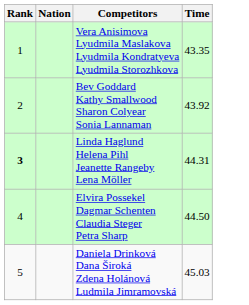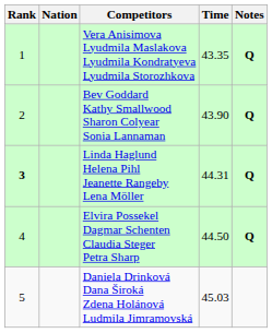+ column: Notes | Q | Q | Q | Q
Bev Goddard Kathy Smallwood Sharon Colyear Sonia Lannaman | Time: 43.92 -> 43.90
